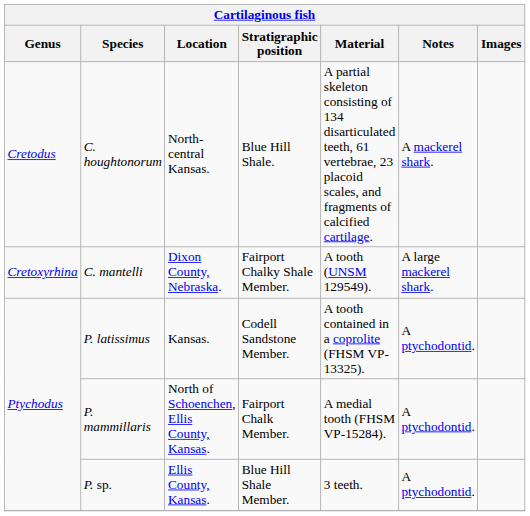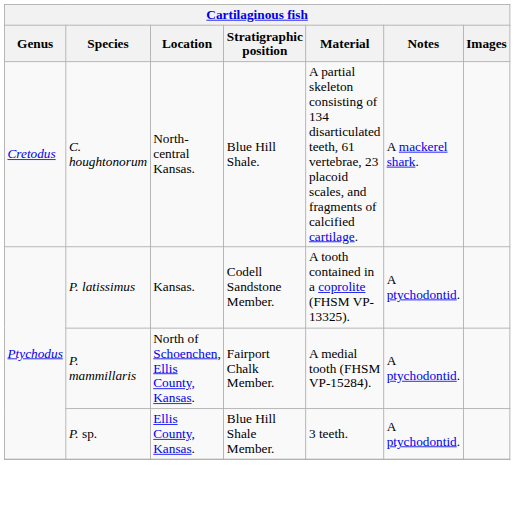- row: Cretoxyrhina | C. mantelli | Dixon County, Nebraska. | Fairport Chalky Shale Member. | A tooth (UNSM 129549). | A large mackerel shark.
